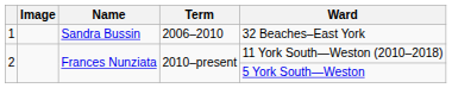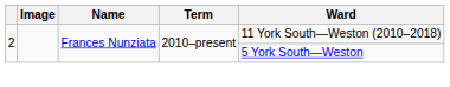- row: 1 | Sandra Bussin | 2006–2010 | 32 Beaches–East York
